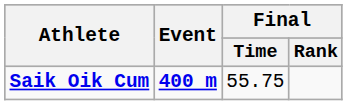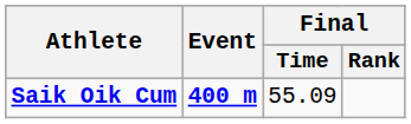Saik Oik Cum | Final / Time: 55.75 -> 55.09
